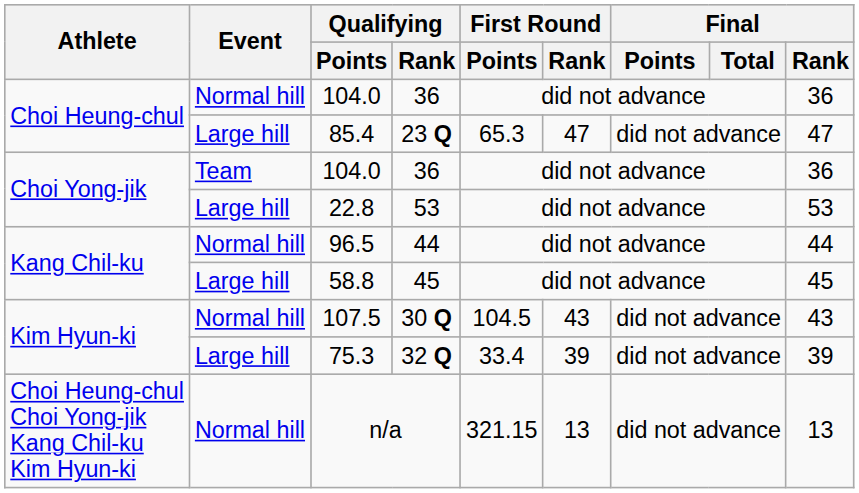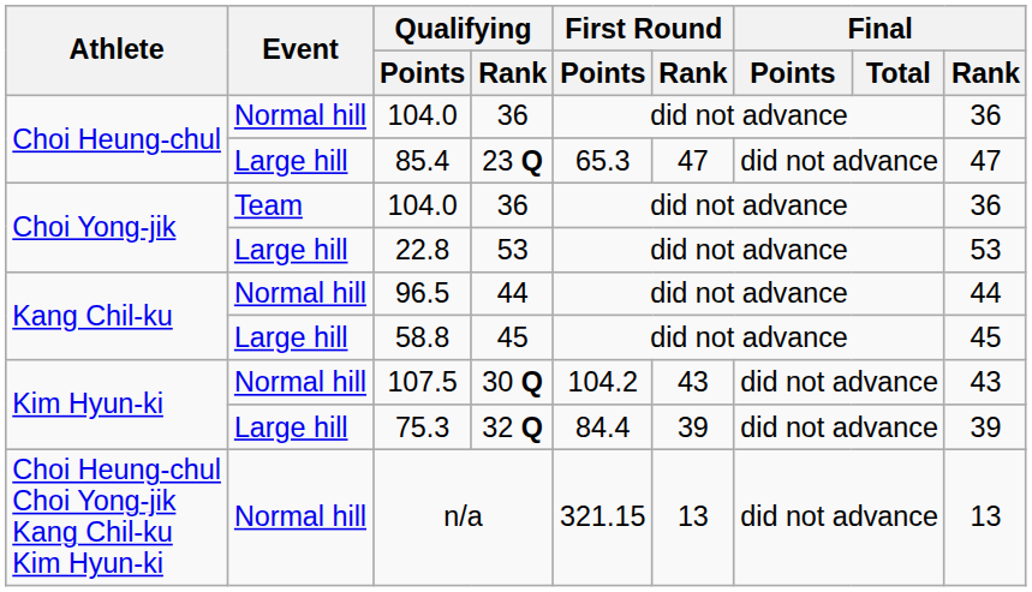107.5 | First Round / Points: 104.5 -> 104.2
75.3 | First Round / Points: 33.4 -> 84.4
